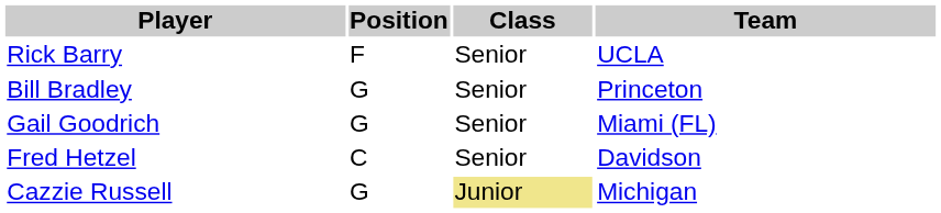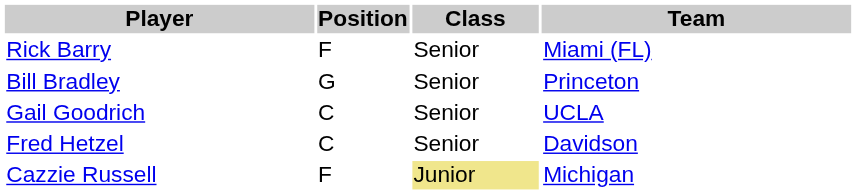Rick Barry | Team: UCLA -> Miami (FL)
Gail Goodrich | Position: G -> C
Gail Goodrich | Team: Miami (FL) -> UCLA
Cazzie Russell | Position: G -> F
